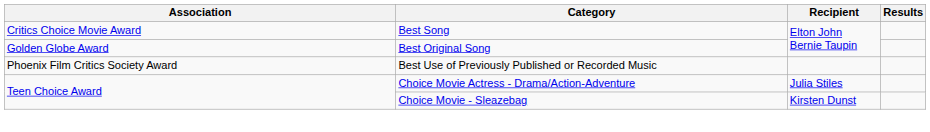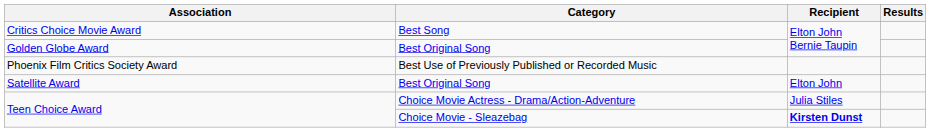+ row: Satellite Award | Best Original Song | Elton John
Teen Choice Award / Choice Movie - Sleazebag | Recipient: normal -> bold
